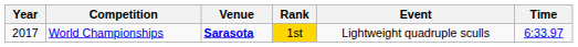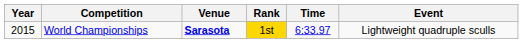columns swapped: Event <-> Time
World Championships | Year: 2017 -> 2015
